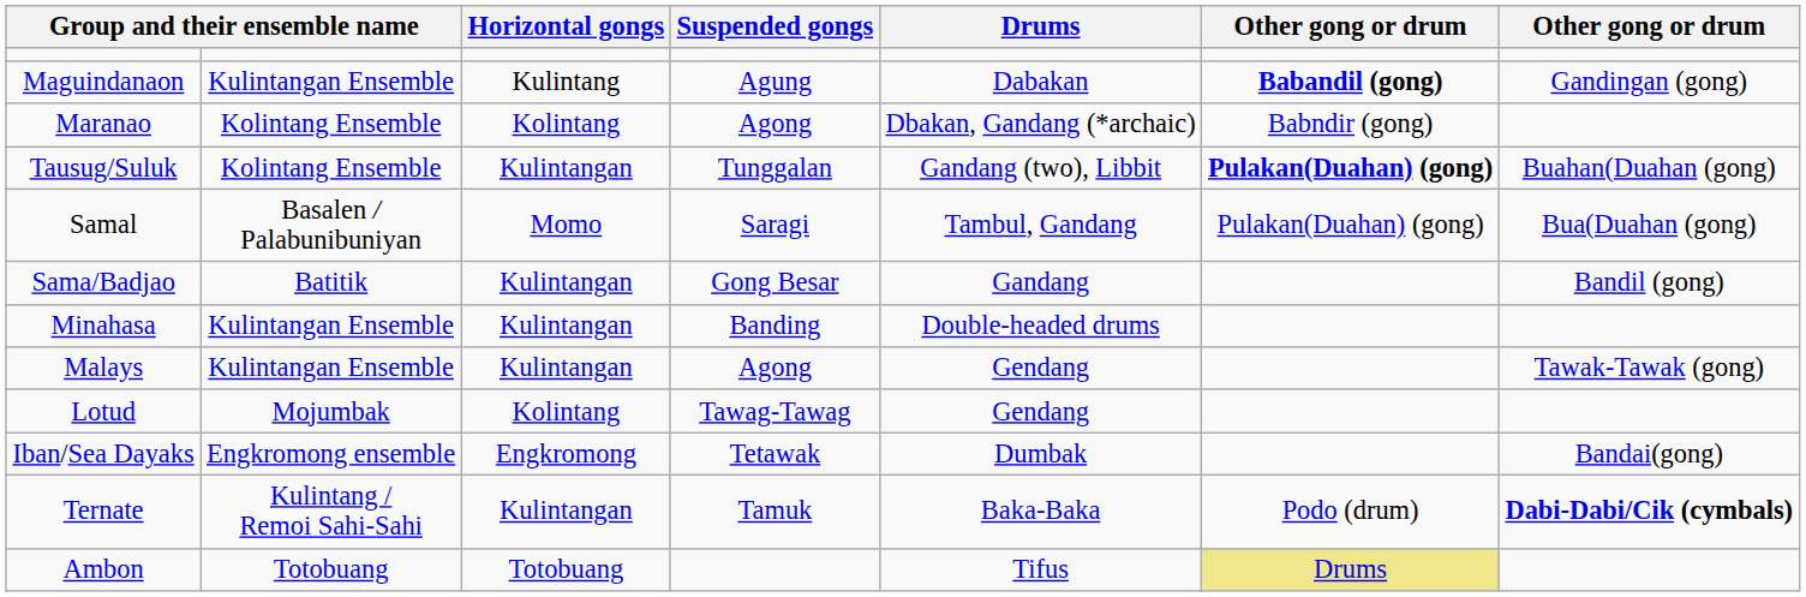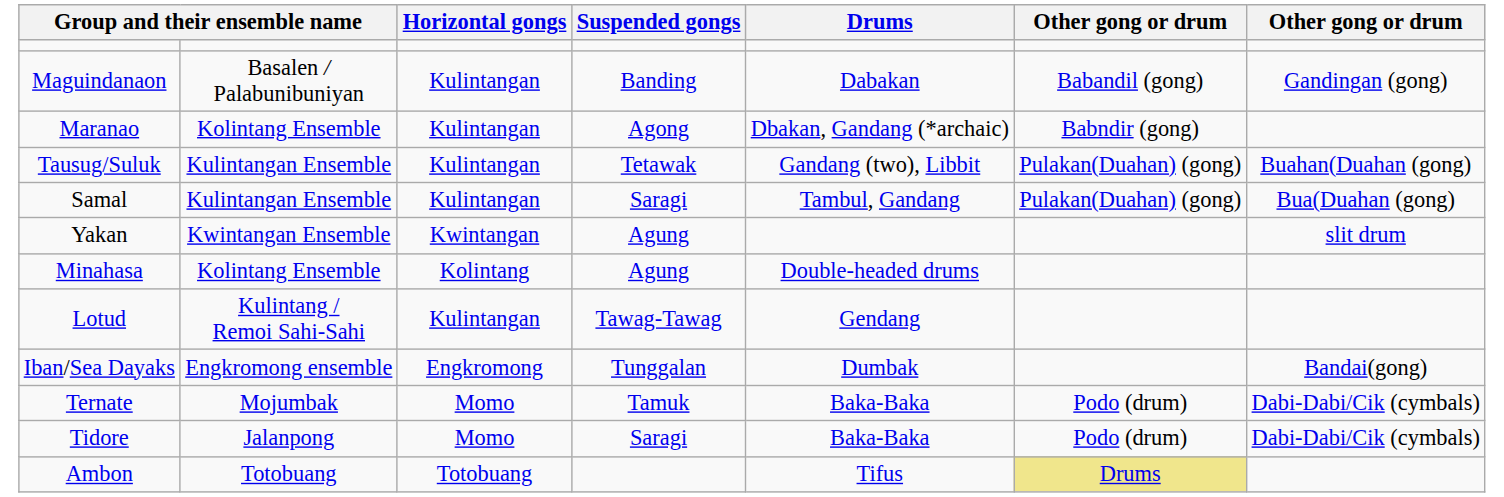Maguindanaon | column 2: Kulintangan Ensemble -> Basalen / Palabunibuniyan
Maguindanaon | Horizontal gongs: Kulintang -> Kulintangan
Maguindanaon | Suspended gongs: Agung -> Banding
Maguindanaon | column 6: bold -> normal
Maranao | Horizontal gongs: Kolintang -> Kulintangan
Tausug/Suluk | column 2: Kolintang Ensemble -> Kulintangan Ensemble
Tausug/Suluk | Suspended gongs: Tunggalan -> Tetawak
Tausug/Suluk | column 6: bold -> normal
Samal | column 2: Basalen / Palabunibuniyan -> Kulintangan Ensemble
Samal | Horizontal gongs: Momo -> Kulintangan
- row: Sama/Badjao | Batitik | Kulintangan | Gong Besar | Gandang | Bandil (gong)
+ row: Yakan | Kwintangan Ensemble | Kwintangan | Agung | slit drum
Minahasa | column 2: Kulintangan Ensemble -> Kolintang Ensemble
Minahasa | Horizontal gongs: Kulintangan -> Kolintang
Minahasa | Suspended gongs: Banding -> Agung
- row: Malays | Kulintangan Ensemble | Kulintangan | Agong | Gendang | Tawak-Tawak (gong)
Lotud | column 2: Mojumbak -> Kulintang / Remoi Sahi-Sahi
Lotud | Horizontal gongs: Kolintang -> Kulintangan
Iban/Sea Dayaks | Suspended gongs: Tetawak -> Tunggalan
Ternate | column 2: Kulintang / Remoi Sahi-Sahi -> Mojumbak
Ternate | Horizontal gongs: Kulintangan -> Momo
Ternate | column 7: bold -> normal
+ row: Tidore | Jalanpong | Momo | Saragi | Baka-Baka | Podo (drum) | Dabi-Dabi/Cik (cymbals)
